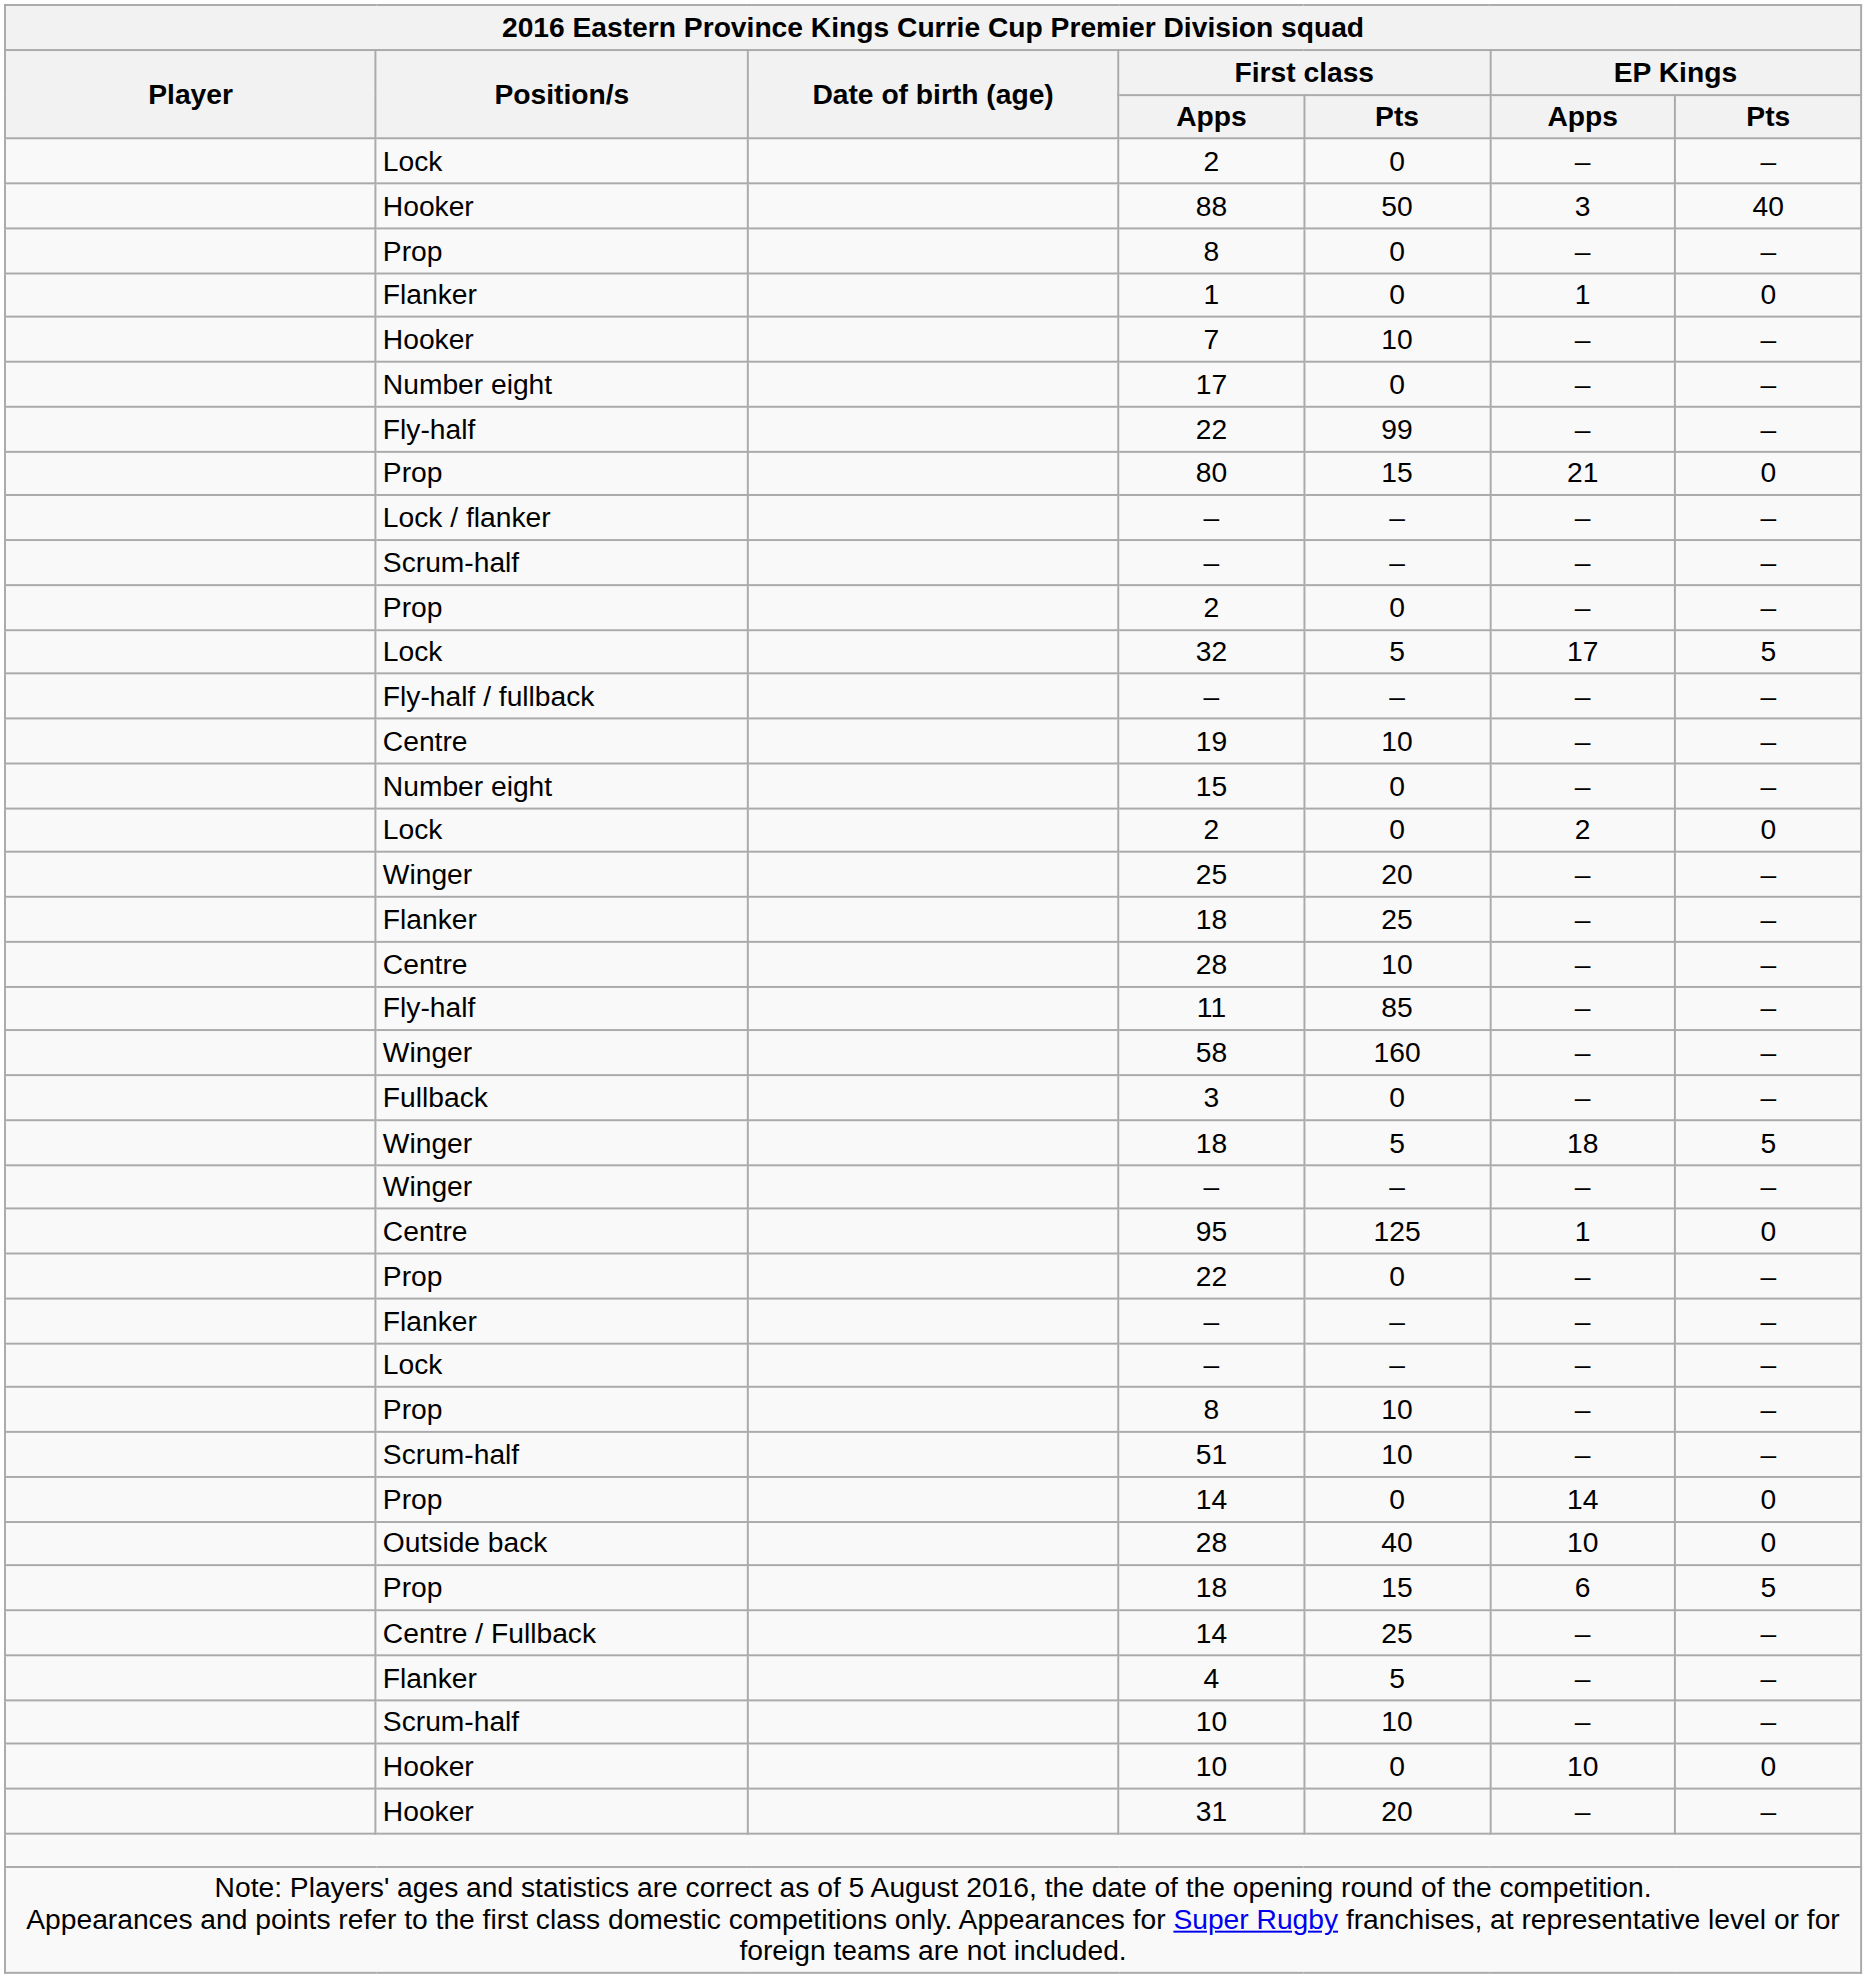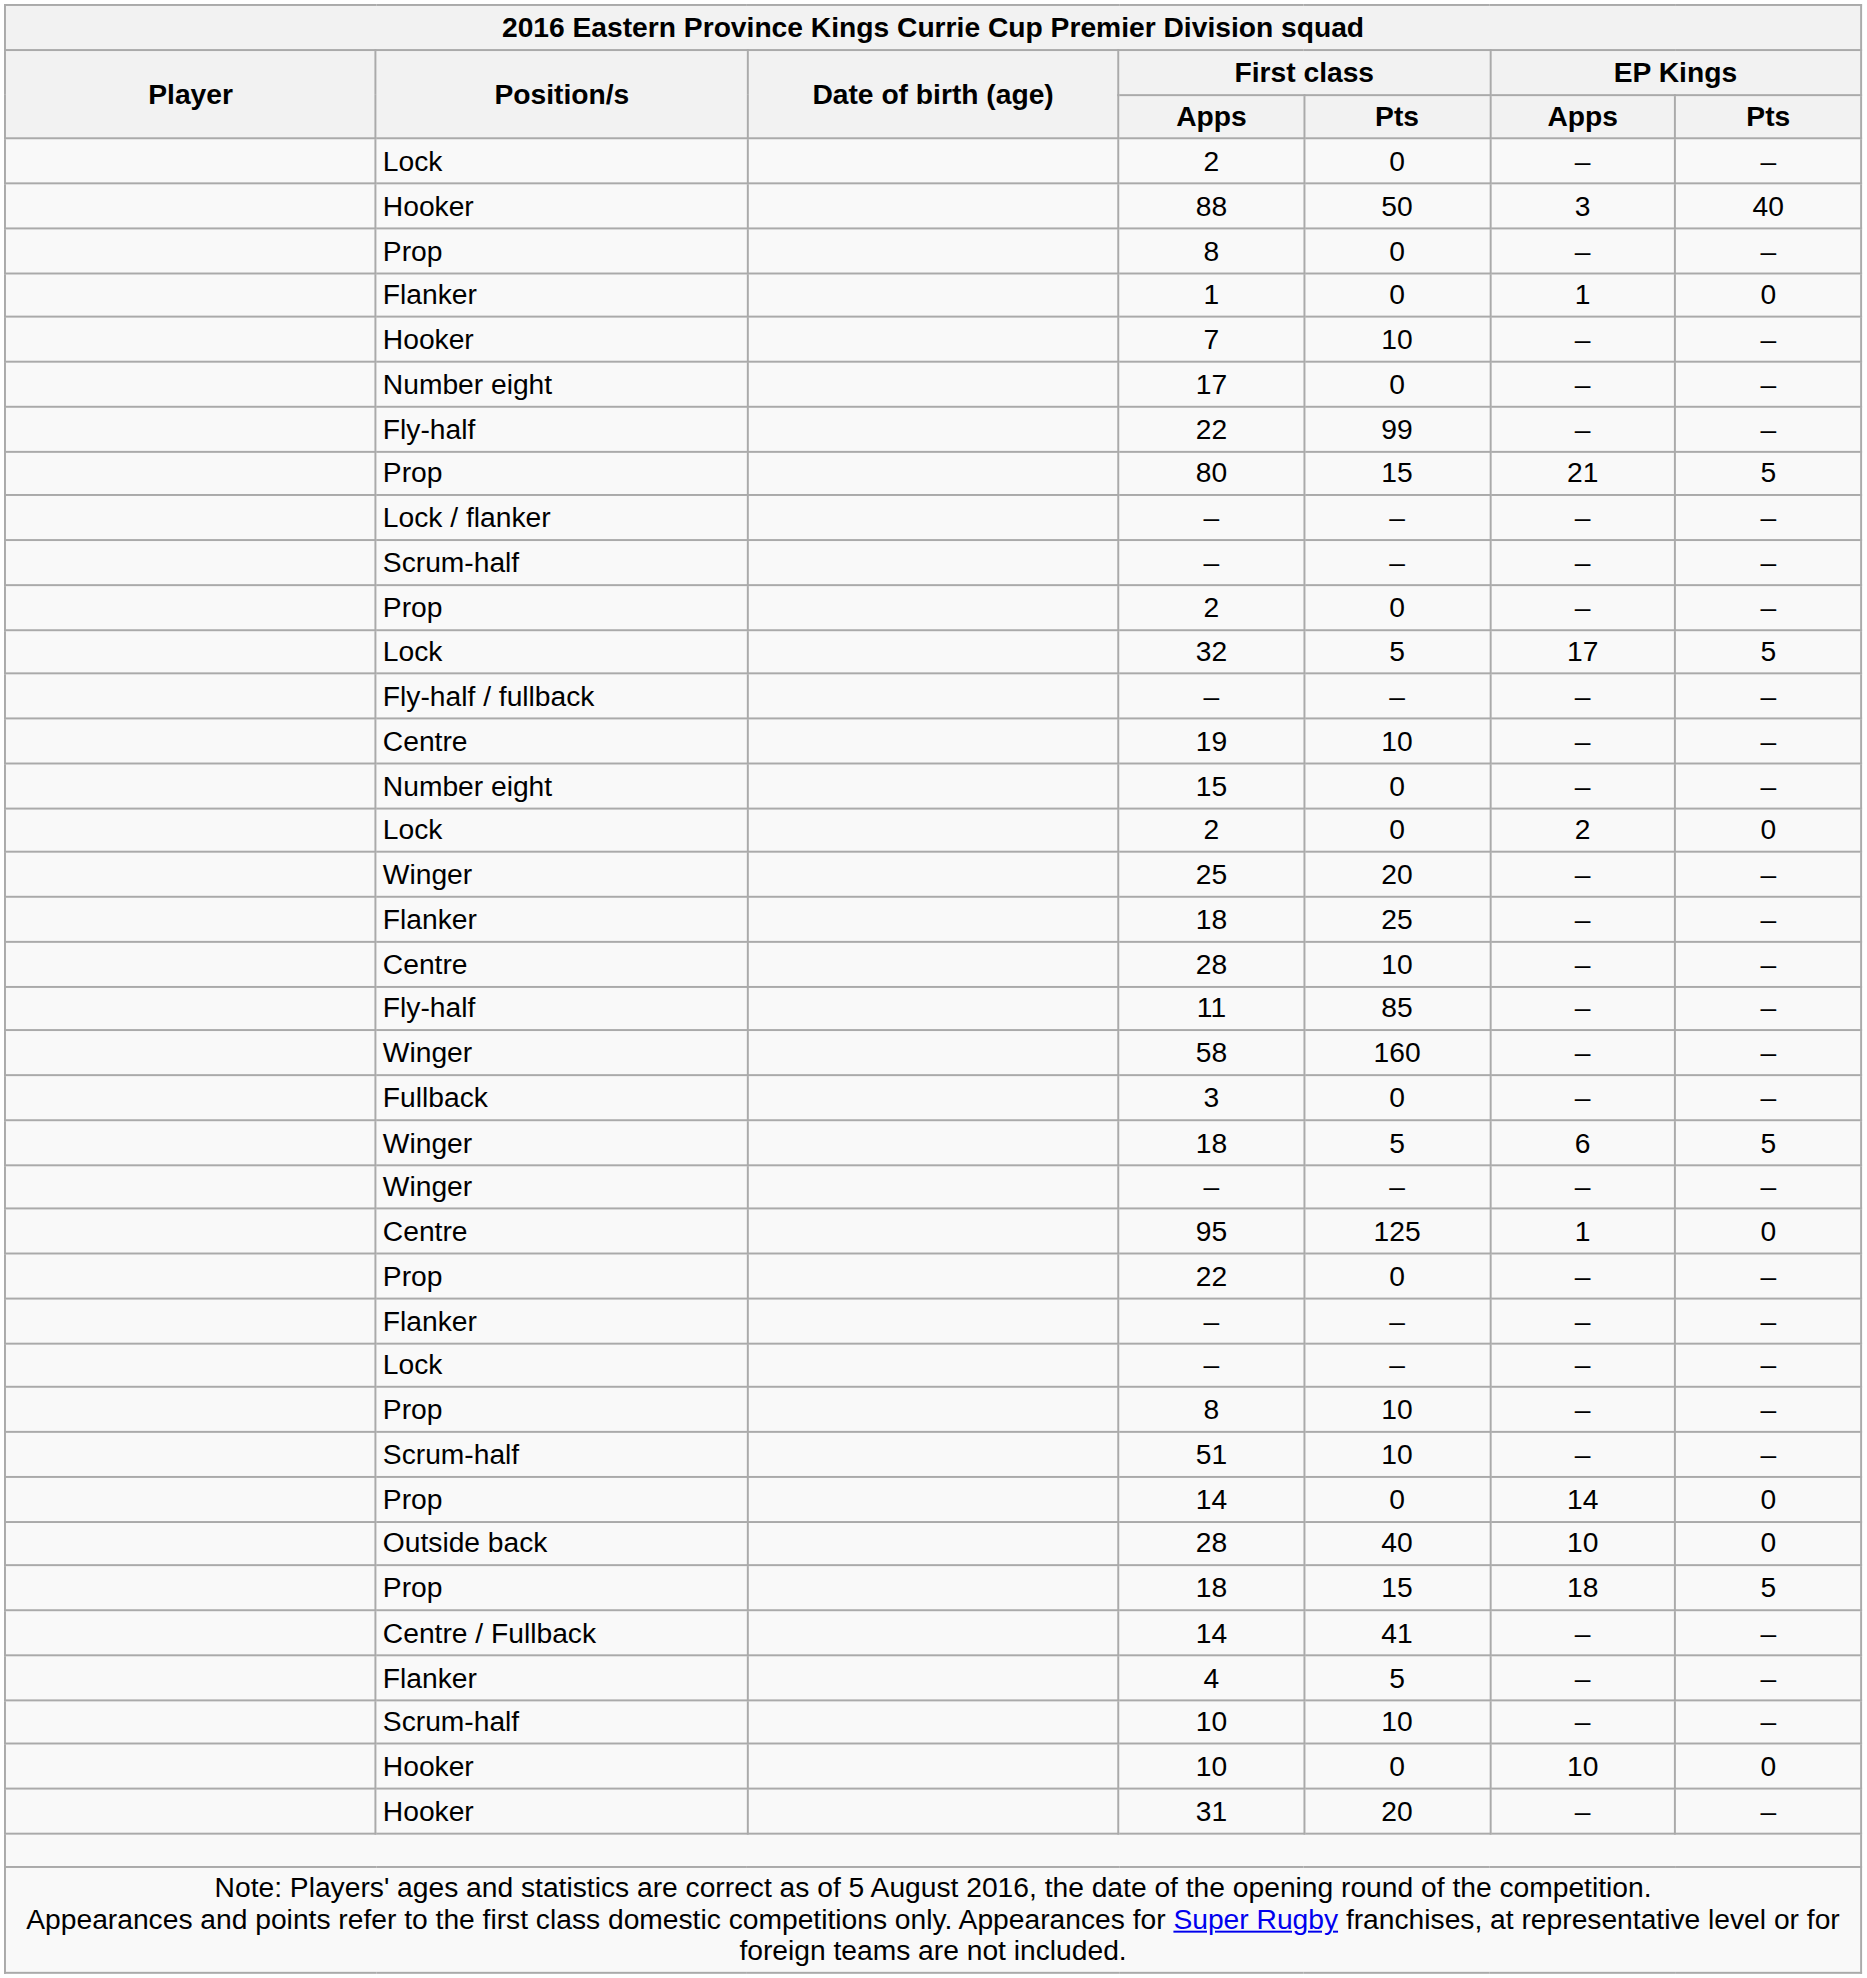80 | EP Kings / Pts: 0 -> 5
Winger / 18 | EP Kings / Apps: 18 -> 6
Prop / 18 | EP Kings / Apps: 6 -> 18
Centre / Fullback / 14 | First class / Pts: 25 -> 41
